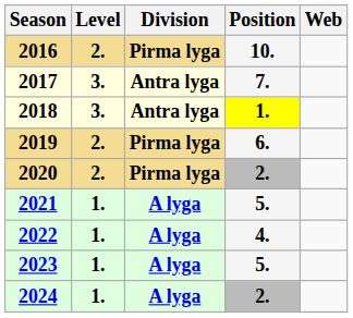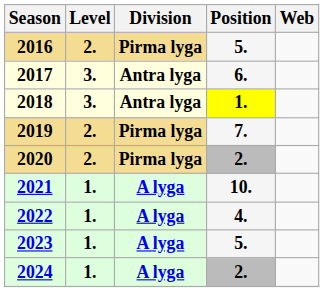2016 | Position: 10. -> 5.
2017 | Position: 7. -> 6.
2019 | Position: 6. -> 7.
2021 | Position: 5. -> 10.
